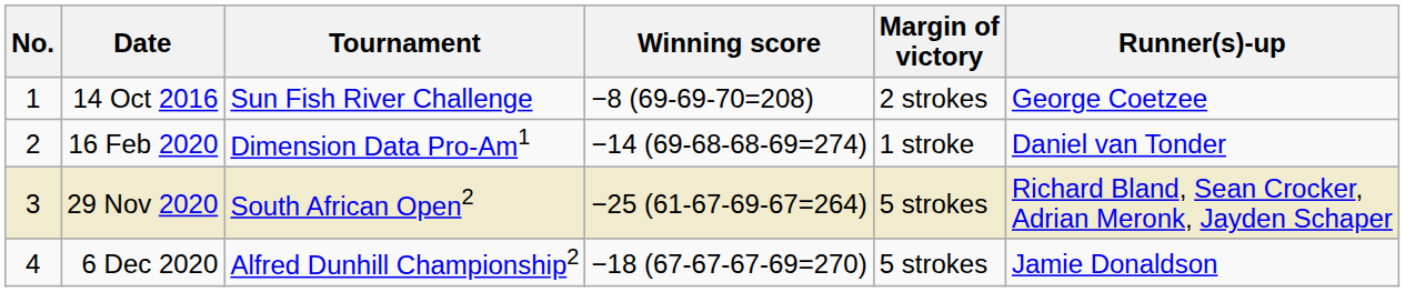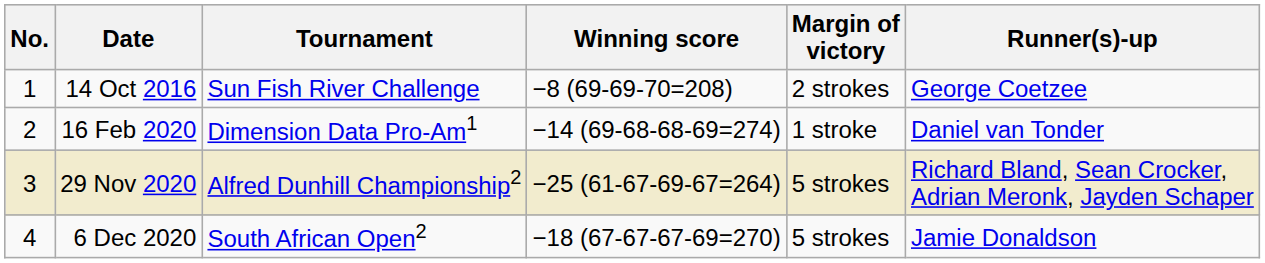29 Nov 2020 | Tournament: South African Open2 -> Alfred Dunhill Championship2
6 Dec 2020 | Tournament: Alfred Dunhill Championship2 -> South African Open2
